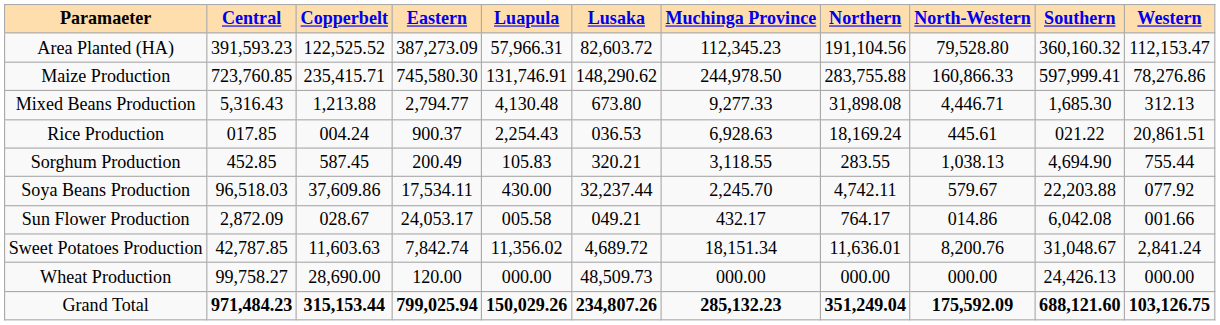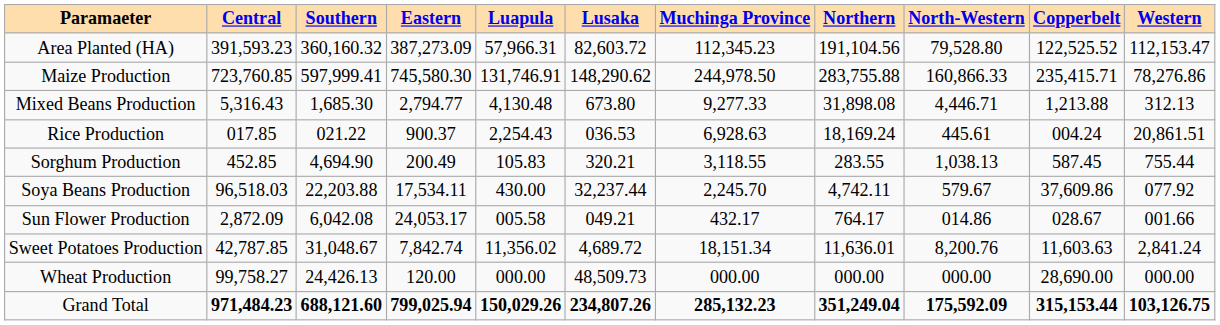columns swapped: Copperbelt <-> Southern
